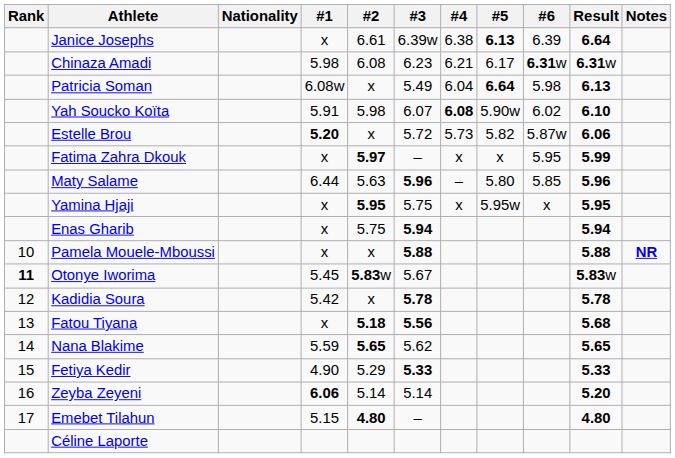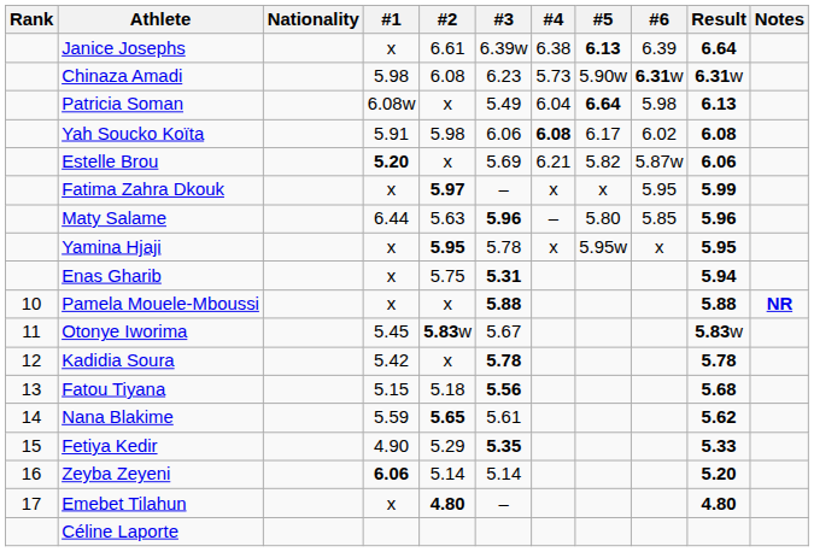Chinaza Amadi | #4: 6.21 -> 5.73
Chinaza Amadi | #5: 6.17 -> 5.90w
Yah Soucko Koïta | #3: 6.07 -> 6.06
Yah Soucko Koïta | #5: 5.90w -> 6.17
Yah Soucko Koïta | Result: 6.10 -> 6.08
Estelle Brou | #3: 5.72 -> 5.69
Estelle Brou | #4: 5.73 -> 6.21
Yamina Hjaji | #3: 5.75 -> 5.78
Enas Gharib | #3: 5.94 -> 5.31
Otonye Iworima | Rank: bold -> normal
Fatou Tiyana | #1: x -> 5.15
Fatou Tiyana | #2: bold -> normal
Nana Blakime | #3: 5.62 -> 5.61
Nana Blakime | Result: 5.65 -> 5.62
Fetiya Kedir | #3: 5.33 -> 5.35
Emebet Tilahun | #1: 5.15 -> x
